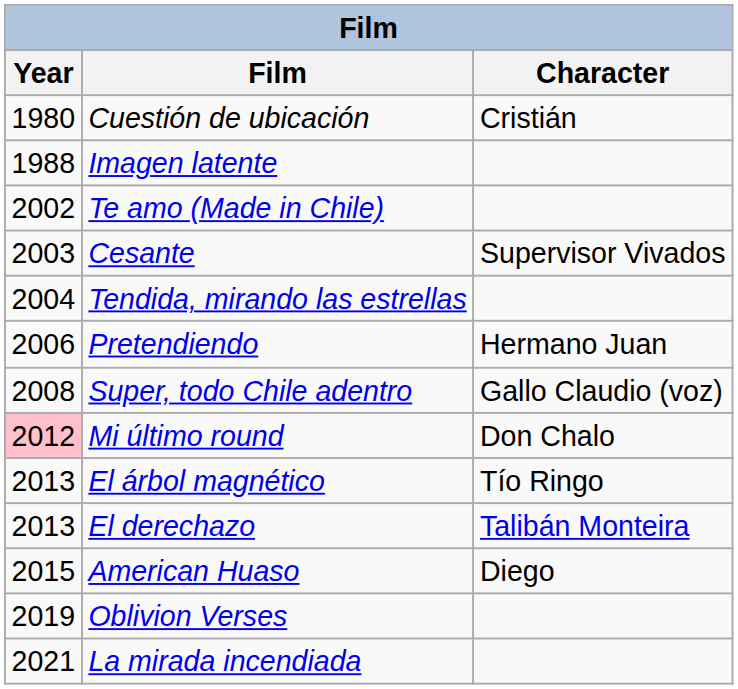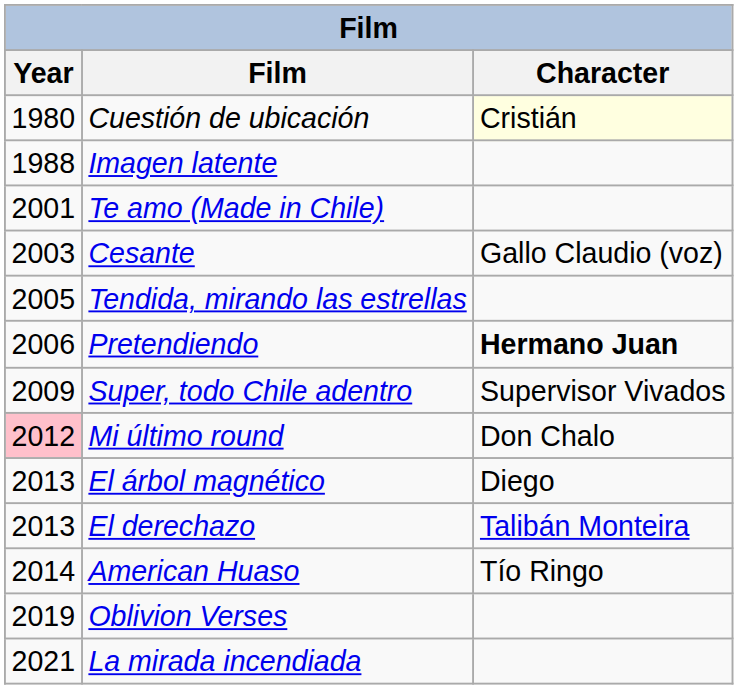Cuestión de ubicación | Character: no background -> lightyellow background
Te amo (Made in Chile) | Year: 2002 -> 2001
Cesante | Character: Supervisor Vivados -> Gallo Claudio (voz)
Tendida, mirando las estrellas | Year: 2004 -> 2005
Pretendiendo | Character: normal -> bold
Super, todo Chile adentro | Year: 2008 -> 2009
Super, todo Chile adentro | Character: Gallo Claudio (voz) -> Supervisor Vivados
El árbol magnético | Character: Tío Ringo -> Diego
American Huaso | Year: 2015 -> 2014
American Huaso | Character: Diego -> Tío Ringo
